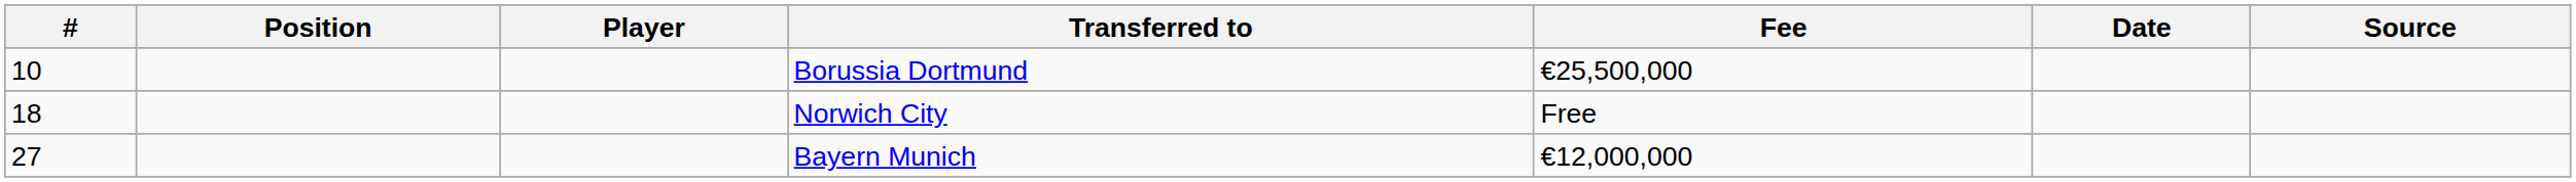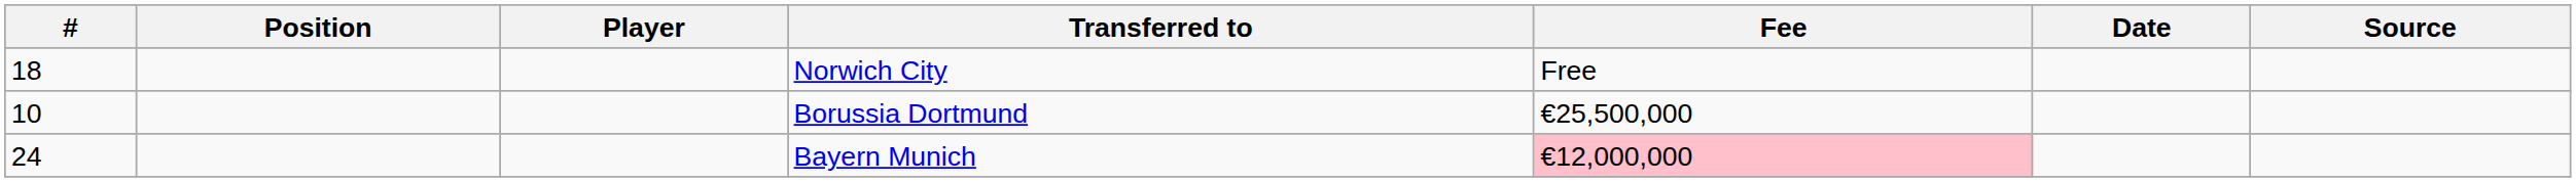rows swapped: Borussia Dortmund <-> Norwich City
Bayern Munich | #: 27 -> 24
Bayern Munich | Fee: no background -> pink background
